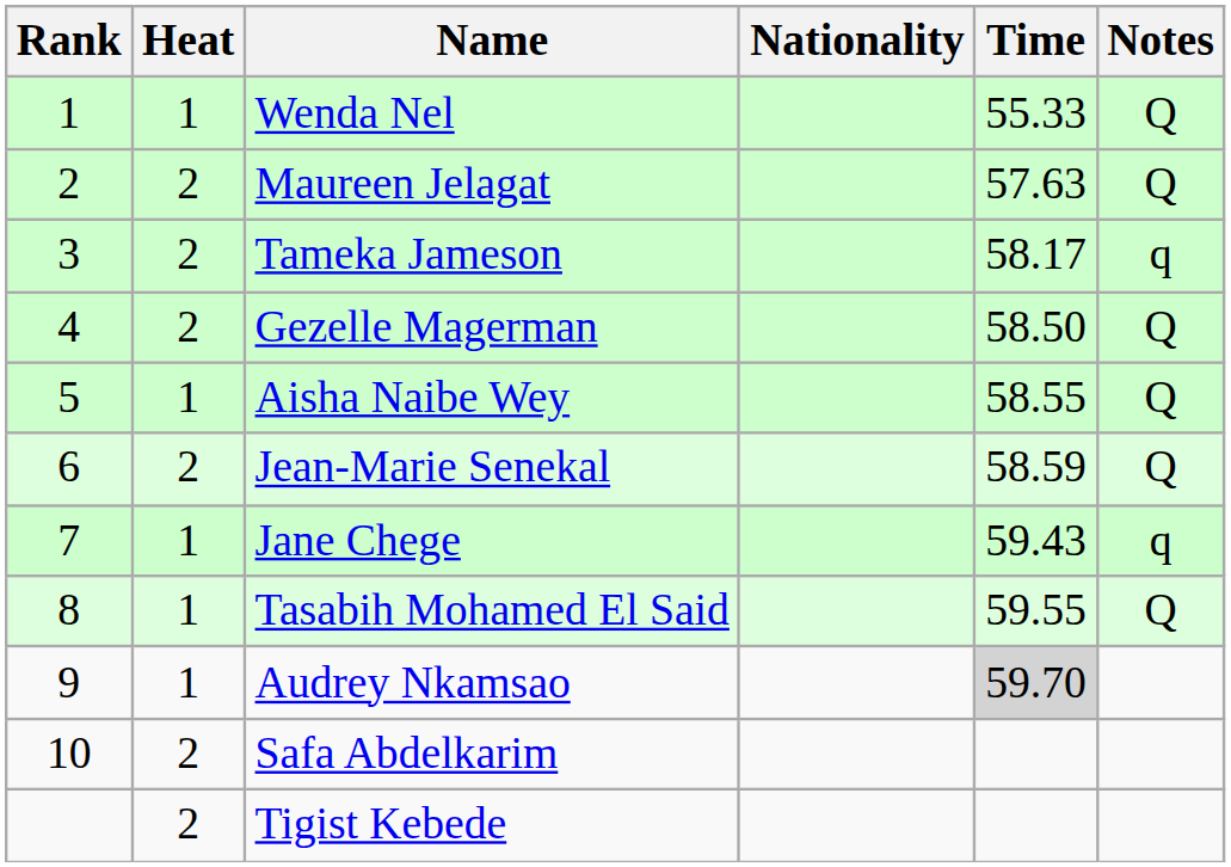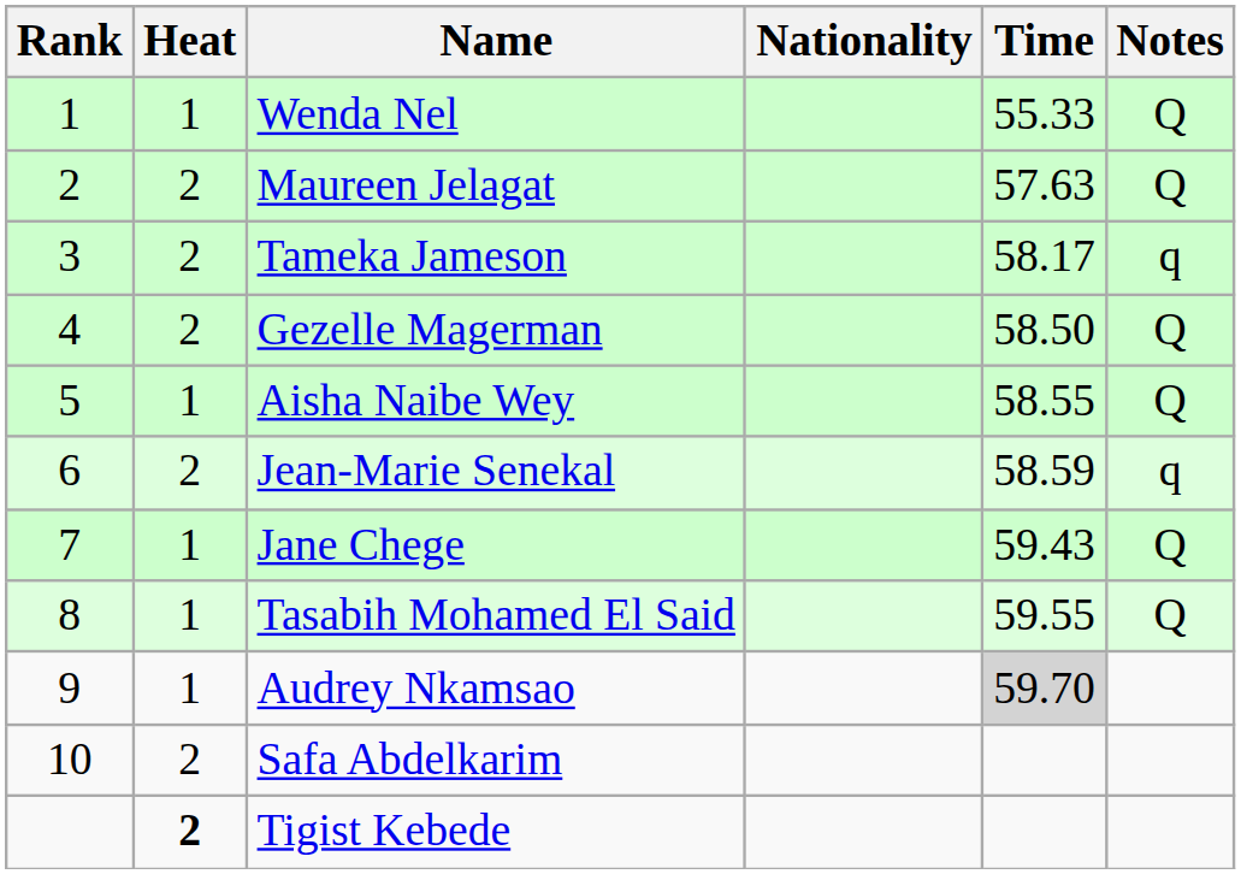Jean-Marie Senekal | Notes: Q -> q
Jane Chege | Notes: q -> Q
Tigist Kebede | Heat: normal -> bold
